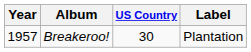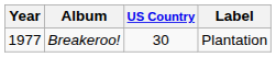Breakeroo! | Year: 1957 -> 1977
